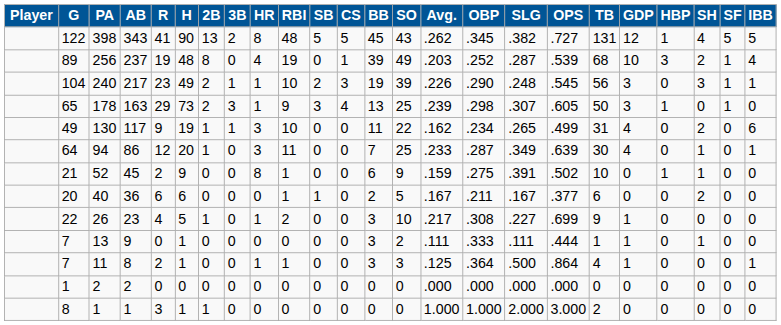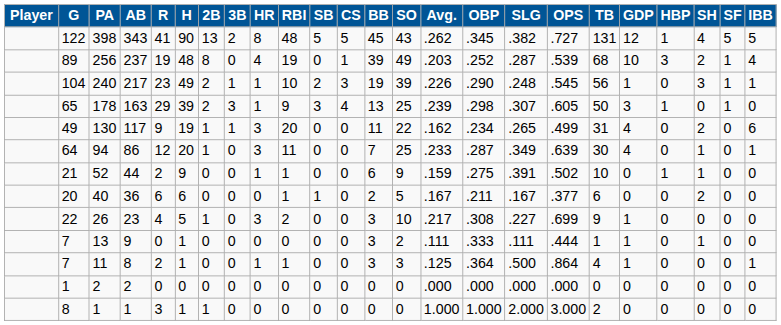240 | GDP: 3 -> 1
178 | H: 73 -> 39
130 | RBI: 10 -> 20
52 | AB: 45 -> 44
52 | HR: 8 -> 1
26 | HR: 1 -> 3
